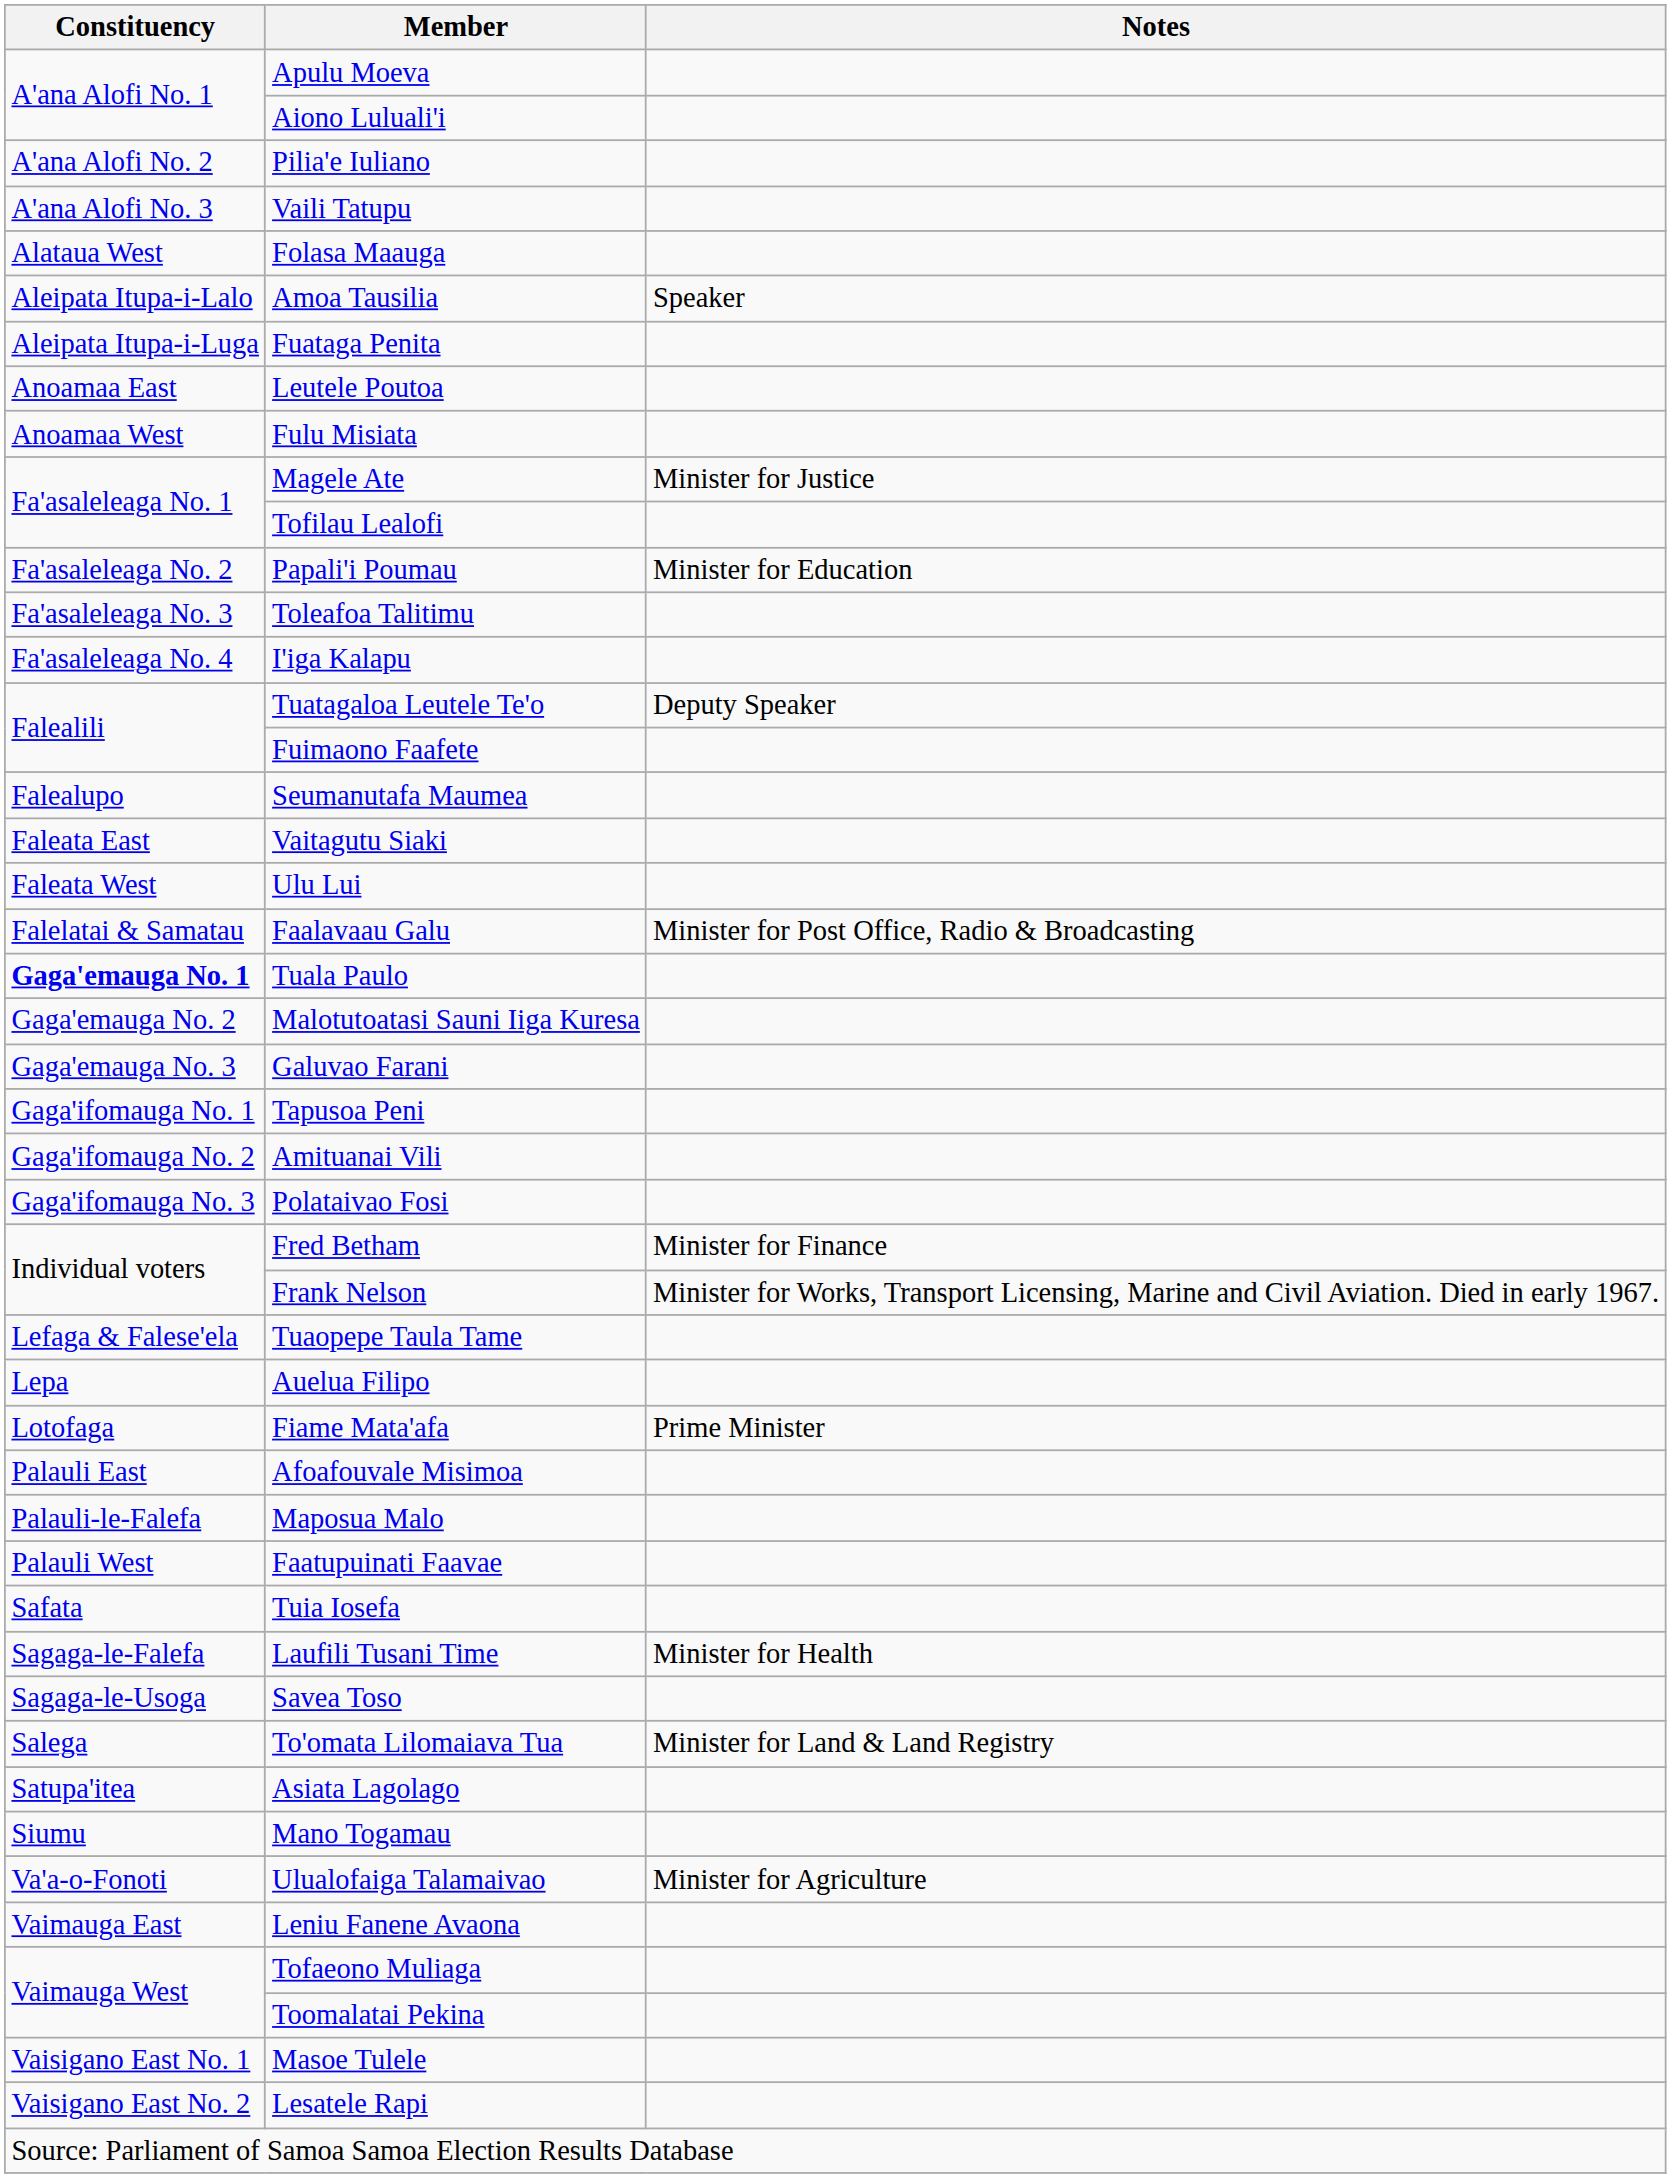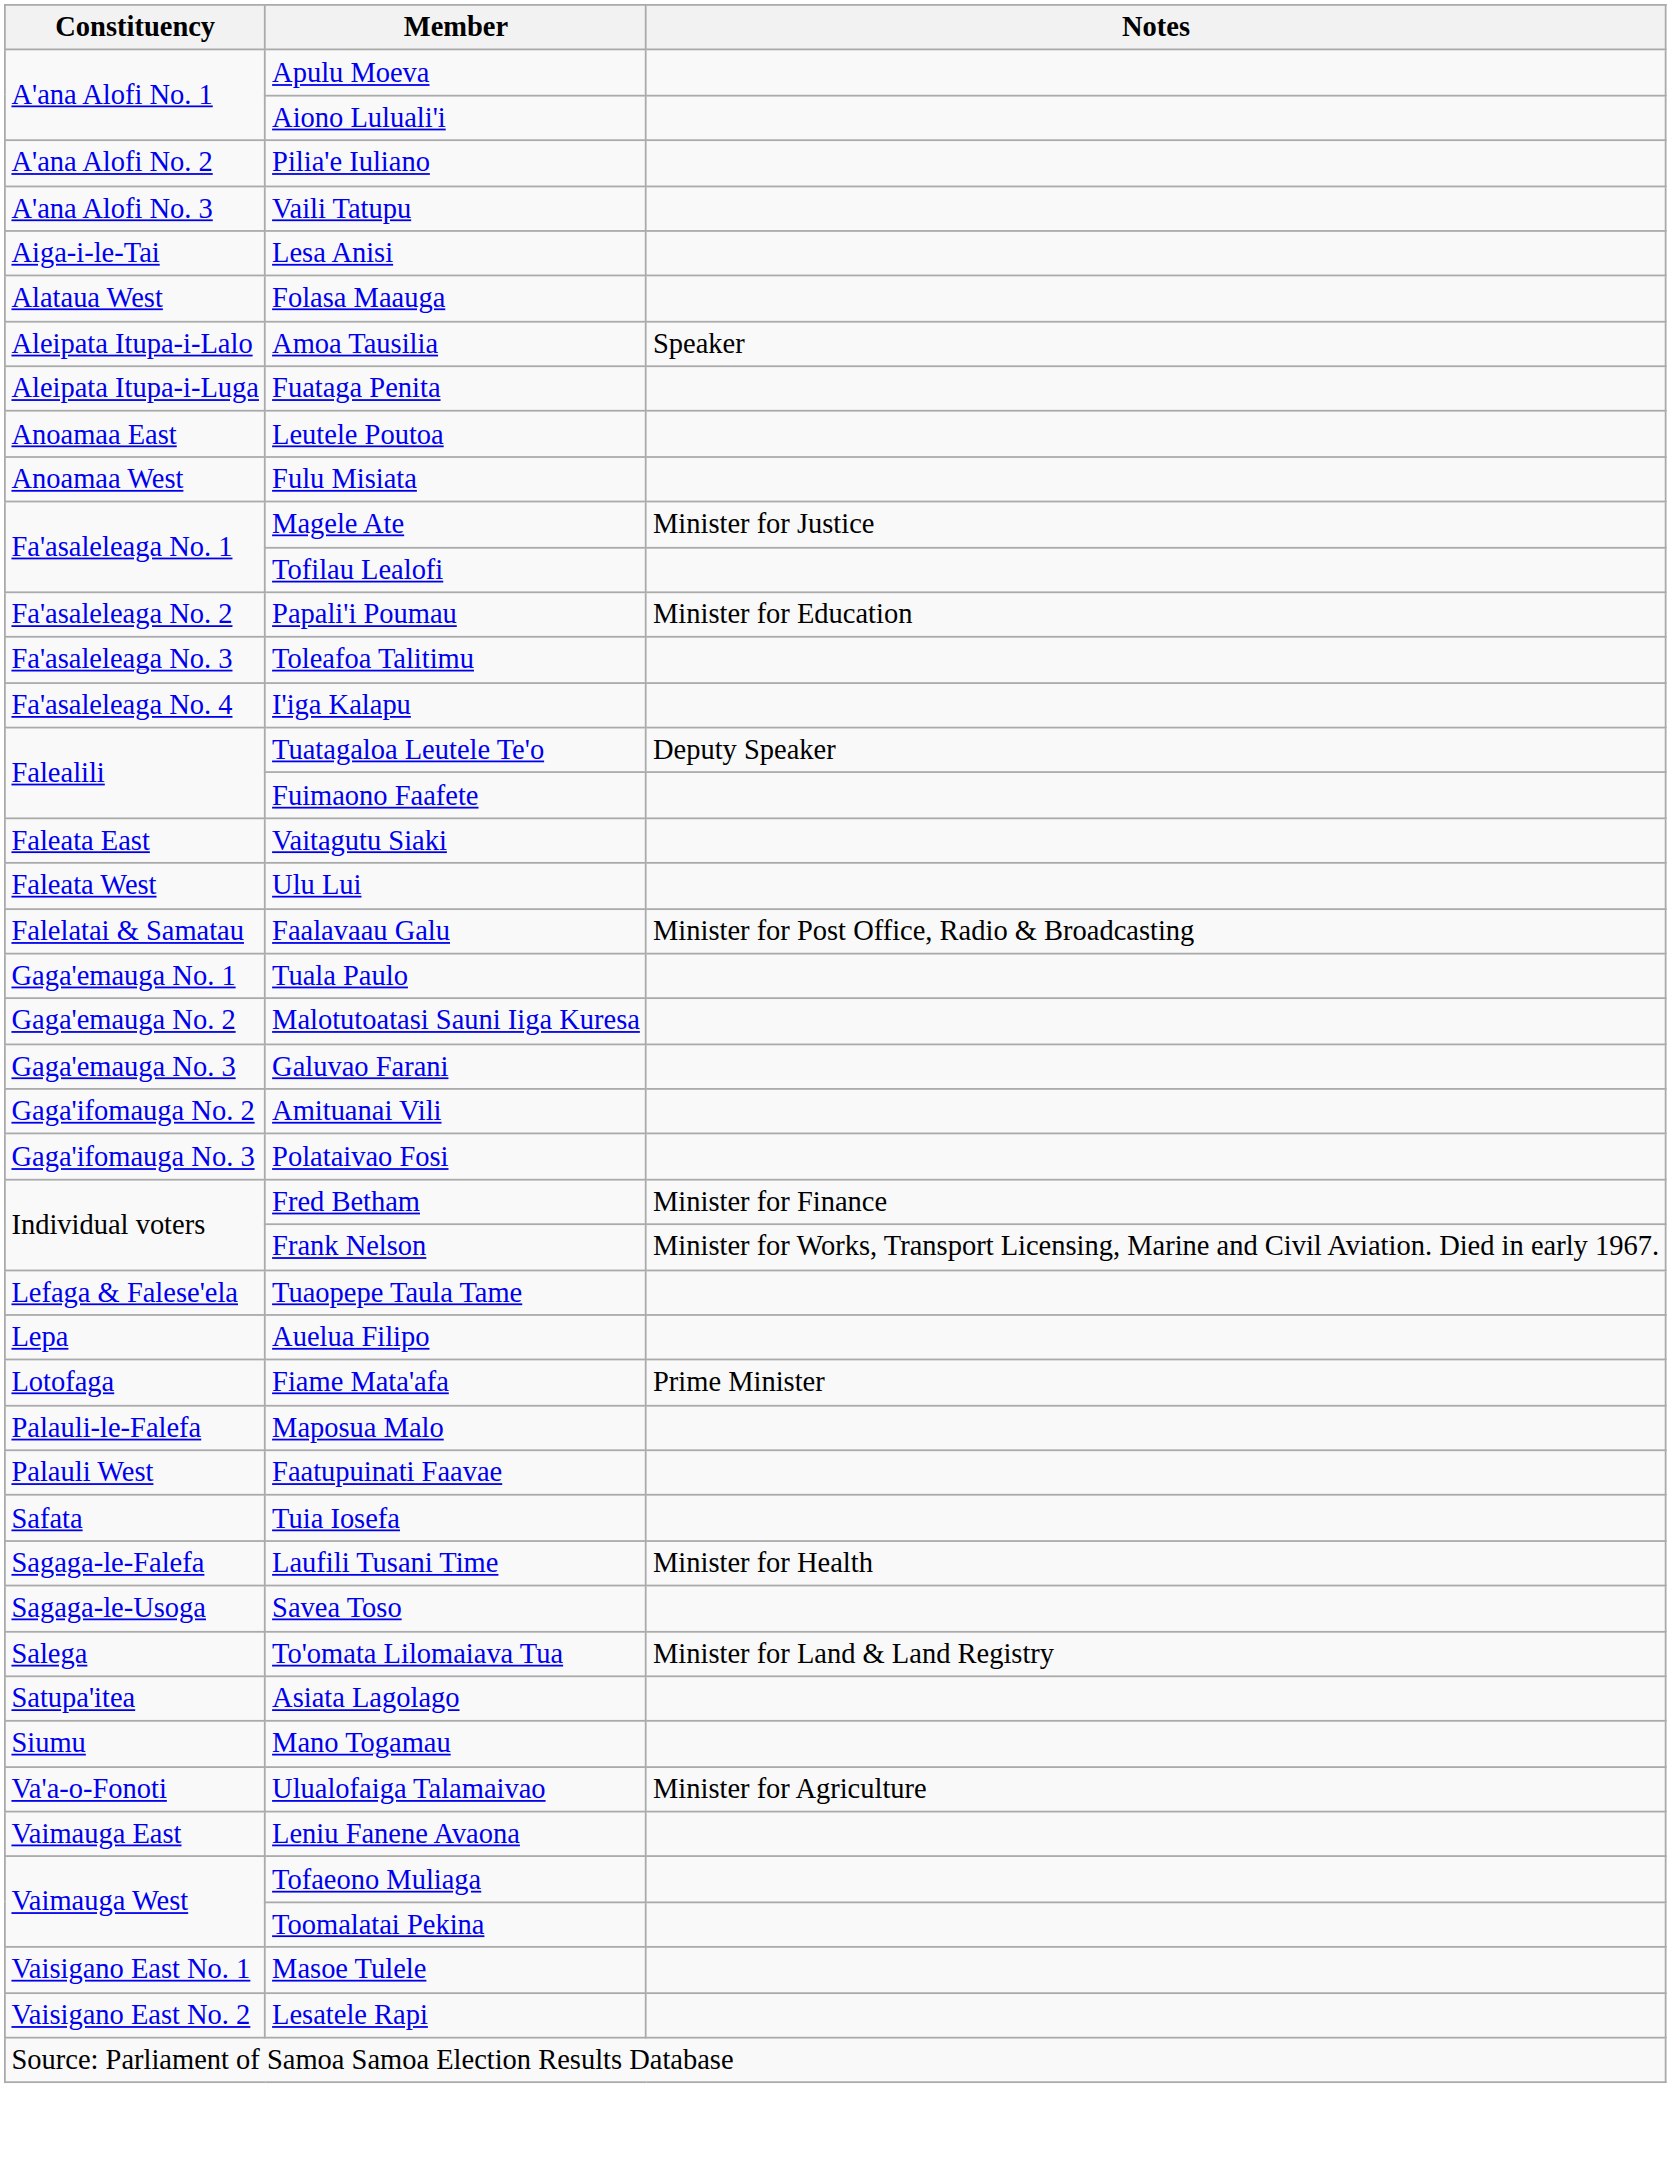+ row: Aiga-i-le-Tai | Lesa Anisi
- row: Falealupo | Seumanutafa Maumea
Tuala Paulo | Constituency: bold -> normal
- row: Gaga'ifomauga No. 1 | Tapusoa Peni
- row: Palauli East | Afoafouvale Misimoa
